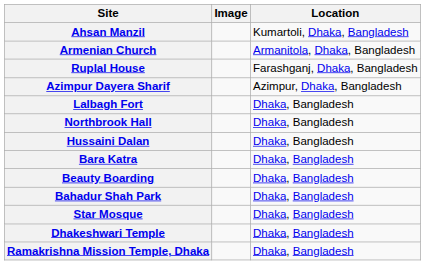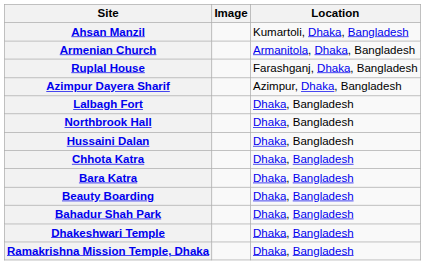+ row: Chhota Katra | Dhaka, Bangladesh
- row: Star Mosque | Dhaka, Bangladesh
